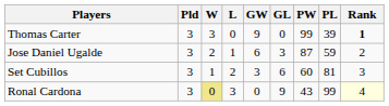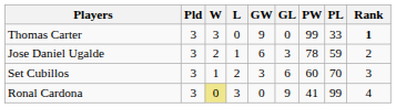Thomas Carter | PL: 39 -> 33
Jose Daniel Ugalde | PW: 87 -> 78
Set Cubillos | PL: 81 -> 70
Ronal Cardona | PW: 43 -> 41
Ronal Cardona | Rank: lightyellow background -> no background
